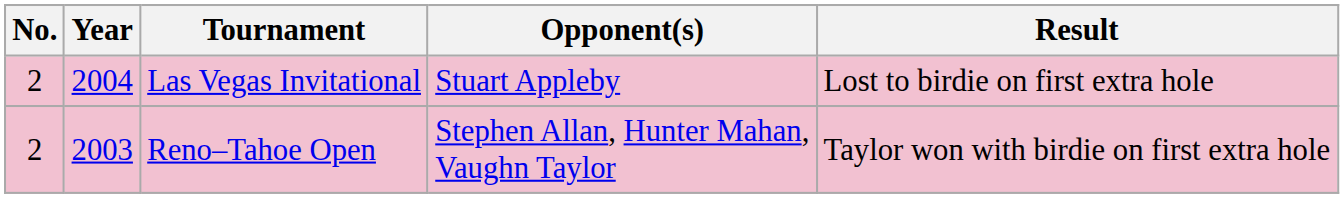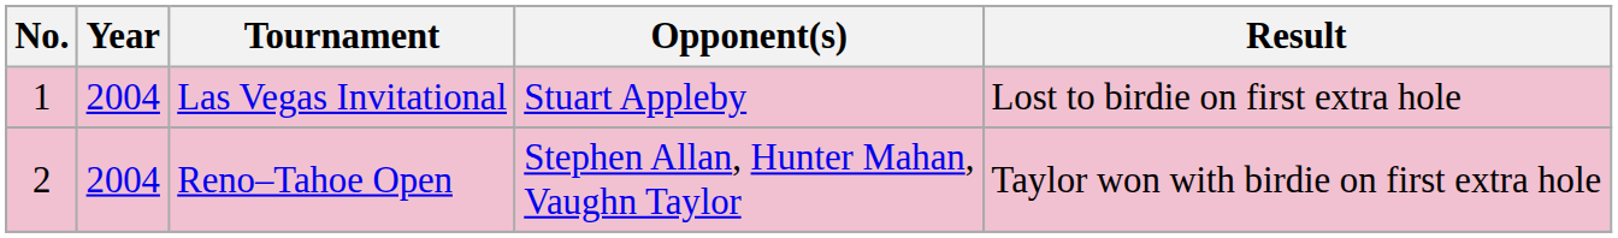Las Vegas Invitational | No.: 2 -> 1
Reno–Tahoe Open | Year: 2003 -> 2004
